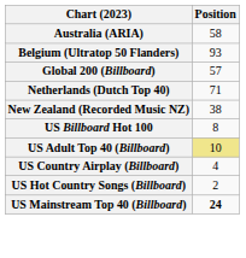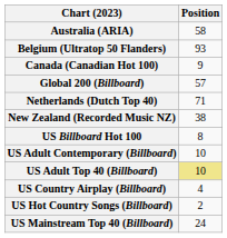+ row: Canada (Canadian Hot 100) | 9
+ row: US Adult Contemporary (Billboard) | 10
US Mainstream Top 40 (Billboard) | Position: bold -> normal
